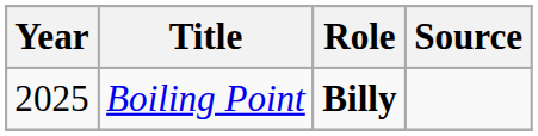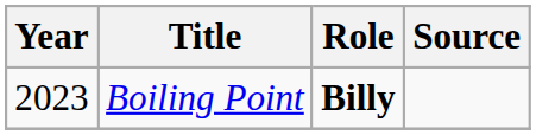Boiling Point | Year: 2025 -> 2023
